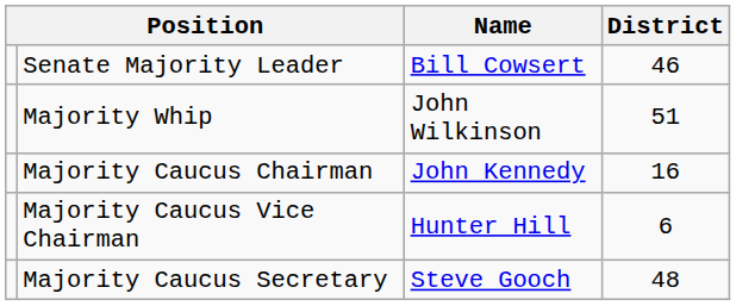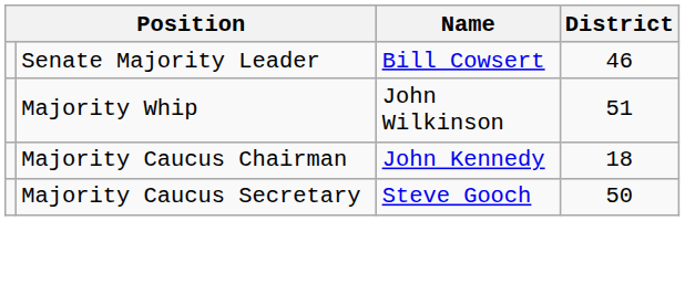Majority Caucus Chairman | District: 16 -> 18
- row: Majority Caucus Vice Chairman | Hunter Hill | 6
Majority Caucus Secretary | District: 48 -> 50
